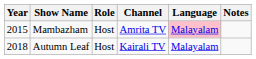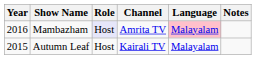Mambazham | Year: 2015 -> 2016
Mambazham | Role: no background -> lavender background
Autumn Leaf | Year: 2018 -> 2015
